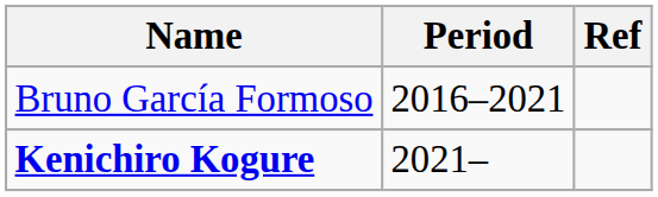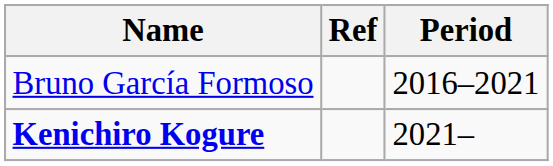columns swapped: Period <-> Ref
